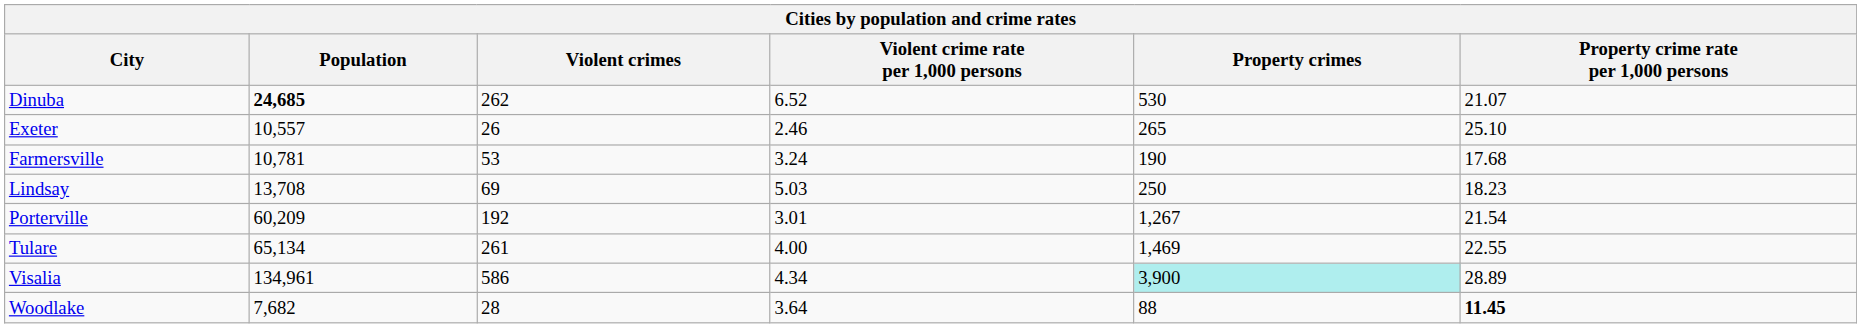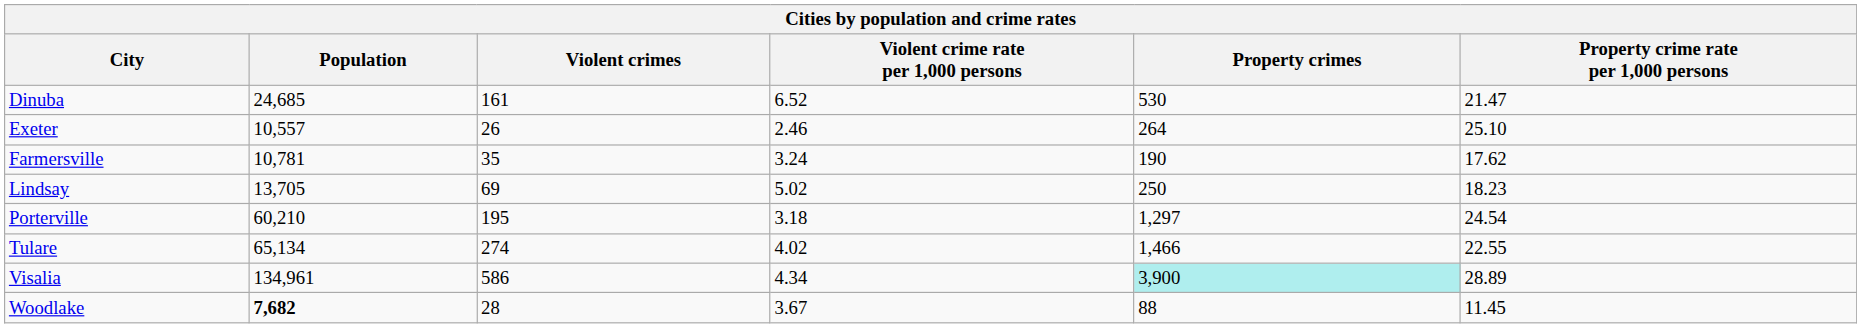Dinuba | Population: bold -> normal
Dinuba | Violent crimes: 262 -> 161
Dinuba | Property crime rate per 1,000 persons: 21.07 -> 21.47
Exeter | Property crimes: 265 -> 264
Farmersville | Violent crimes: 53 -> 35
Farmersville | Property crime rate per 1,000 persons: 17.68 -> 17.62
Lindsay | Population: 13,708 -> 13,705
Lindsay | Violent crime rate per 1,000 persons: 5.03 -> 5.02
Porterville | Population: 60,209 -> 60,210
Porterville | Violent crimes: 192 -> 195
Porterville | Violent crime rate per 1,000 persons: 3.01 -> 3.18
Porterville | Property crimes: 1,267 -> 1,297
Porterville | Property crime rate per 1,000 persons: 21.54 -> 24.54
Tulare | Violent crimes: 261 -> 274
Tulare | Violent crime rate per 1,000 persons: 4.00 -> 4.02
Tulare | Property crimes: 1,469 -> 1,466
Woodlake | Population: normal -> bold
Woodlake | Violent crime rate per 1,000 persons: 3.64 -> 3.67
Woodlake | Property crime rate per 1,000 persons: bold -> normal
